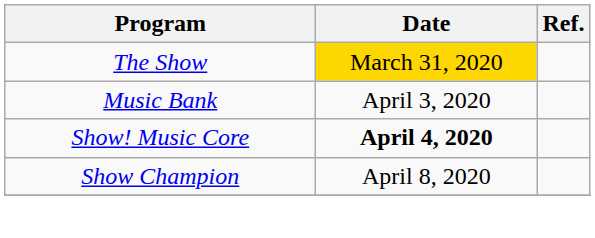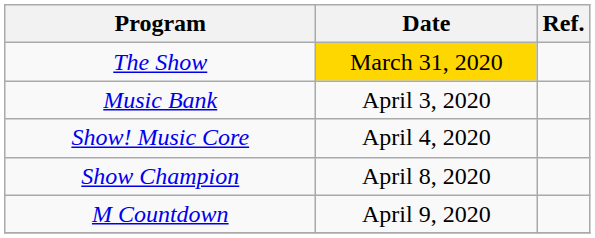Show! Music Core | Date: bold -> normal
+ row: M Countdown | April 9, 2020
